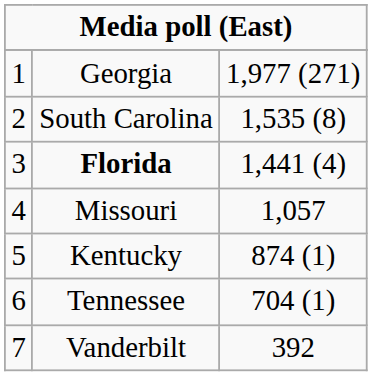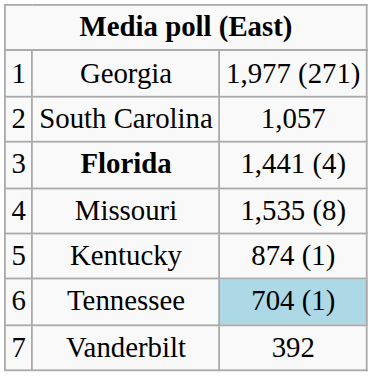South Carolina | column 3: 1,535 (8) -> 1,057
Missouri | column 3: 1,057 -> 1,535 (8)
Tennessee | column 3: no background -> lightblue background
